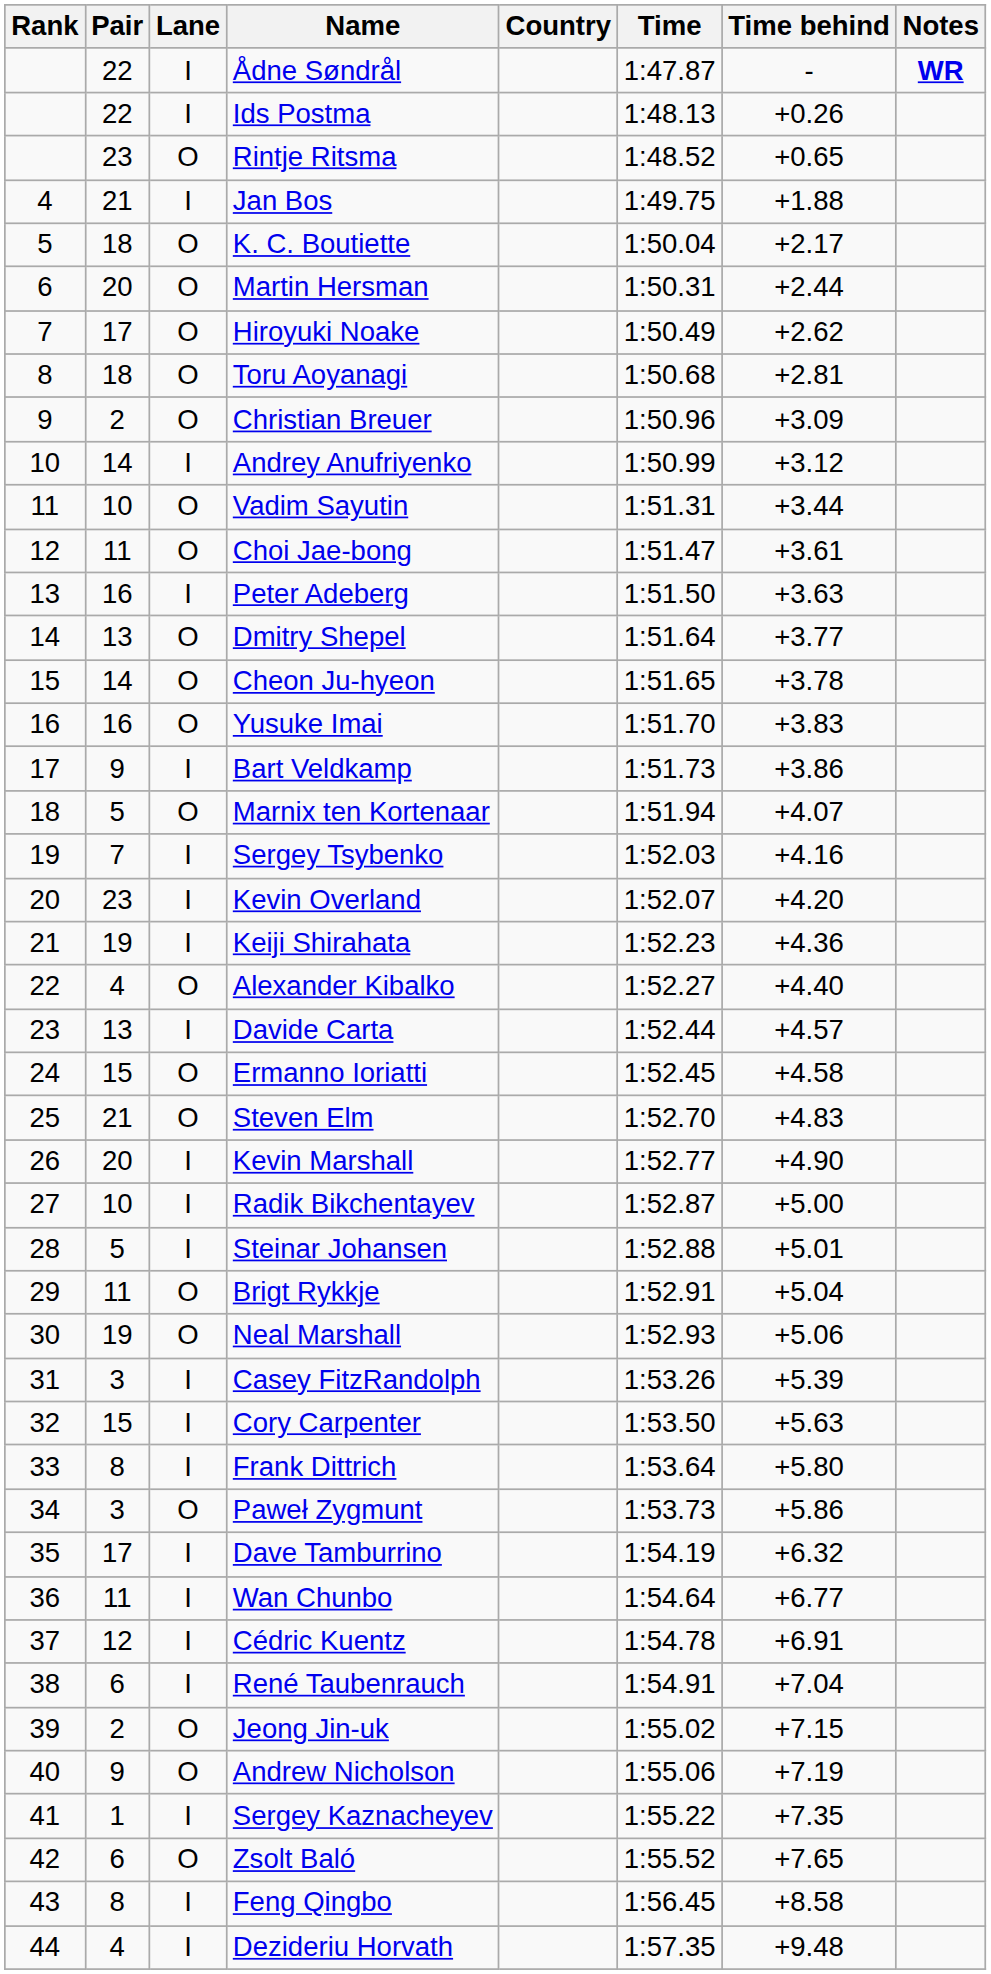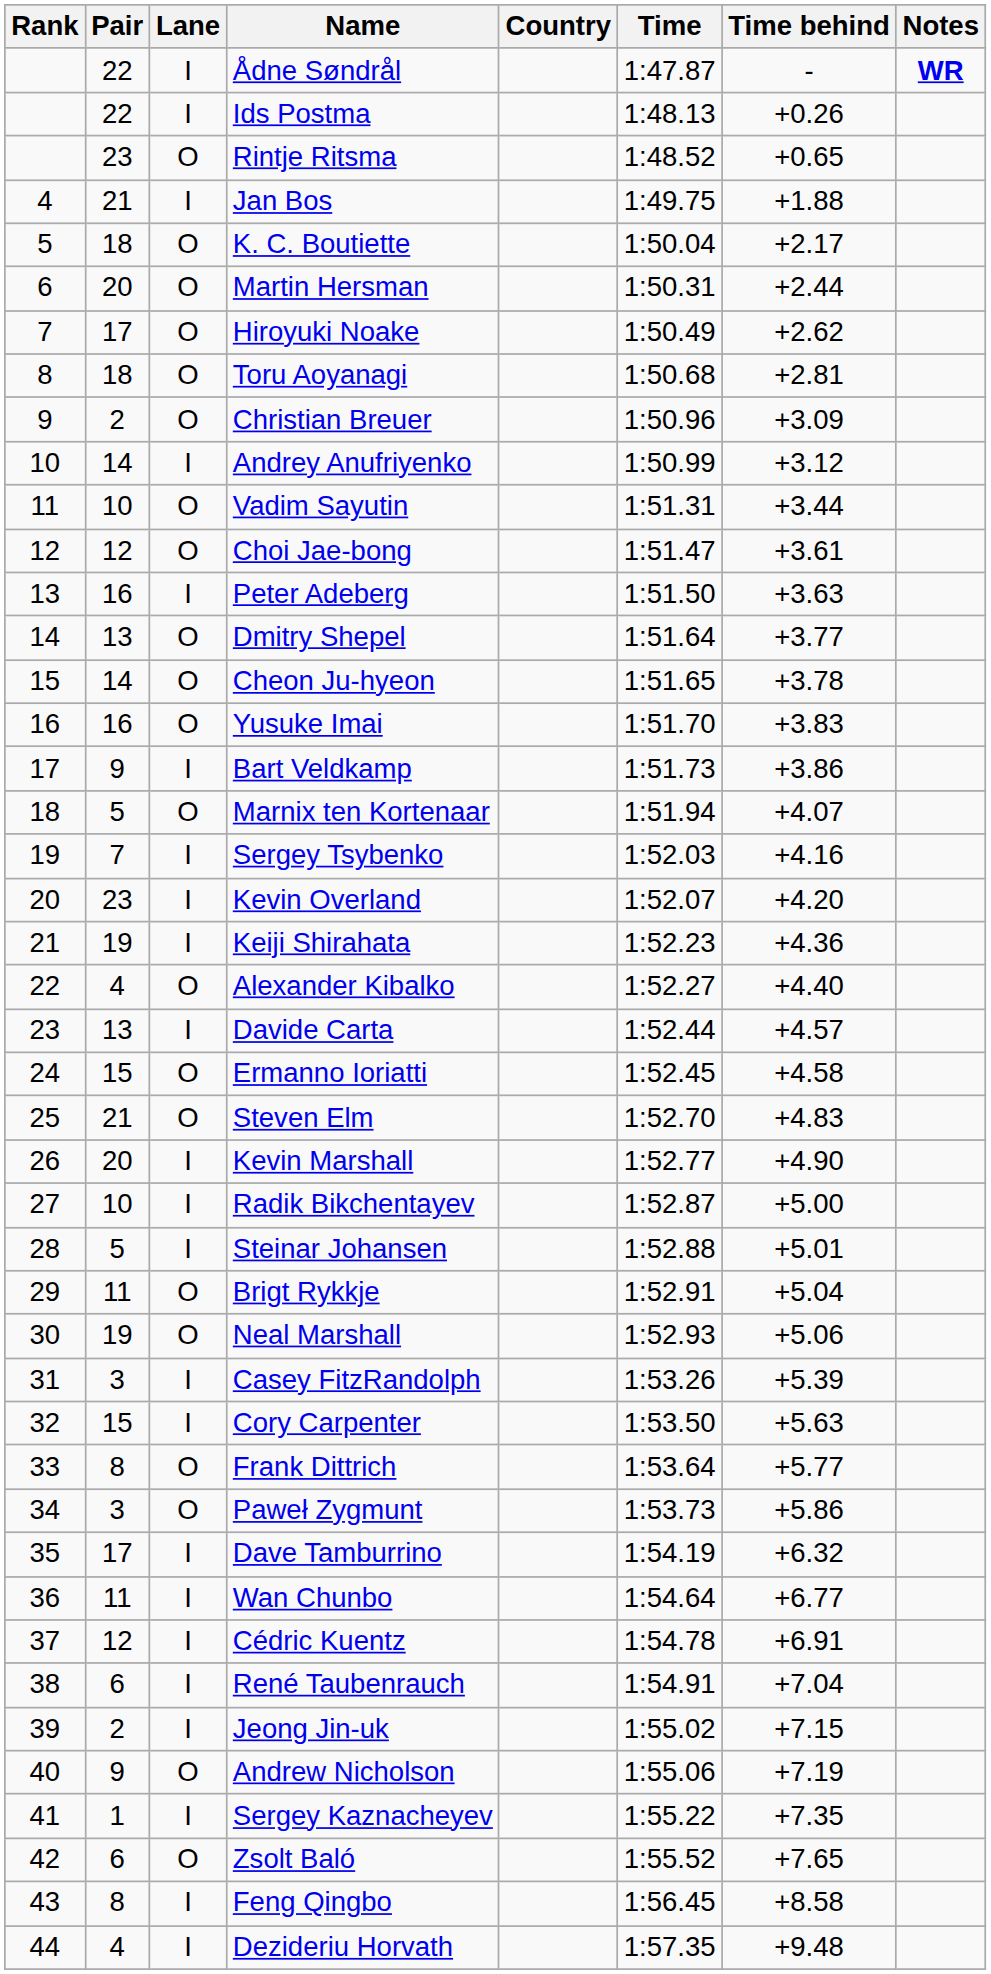Choi Jae-bong | Pair: 11 -> 12
Frank Dittrich | Lane: I -> O
Frank Dittrich | Time behind: +5.80 -> +5.77
Jeong Jin-uk | Lane: O -> I
